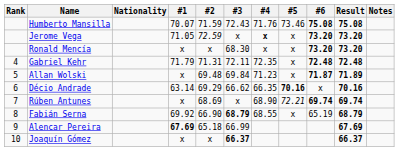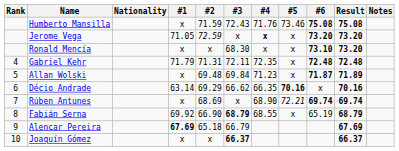Humberto Mansilla | #1: 70.07 -> x
Ronald Mencía | #6: 73.20 -> 73.10
Alencar Pereira | #3: 66.99 -> 66.79
